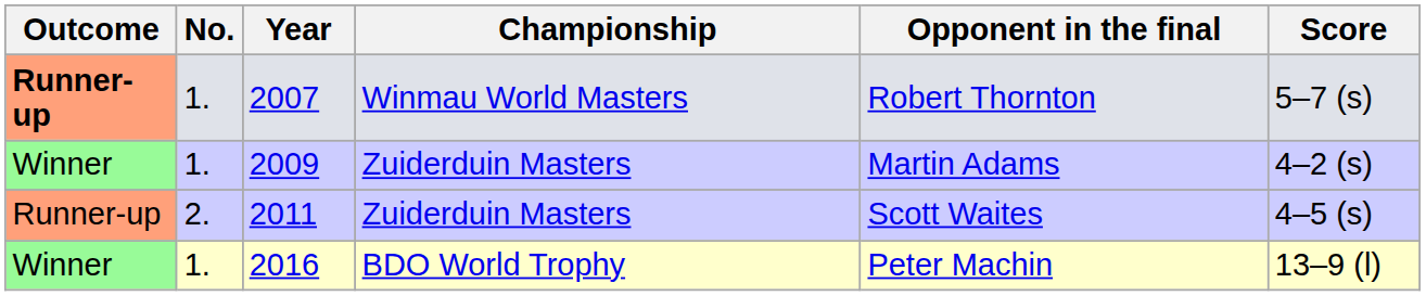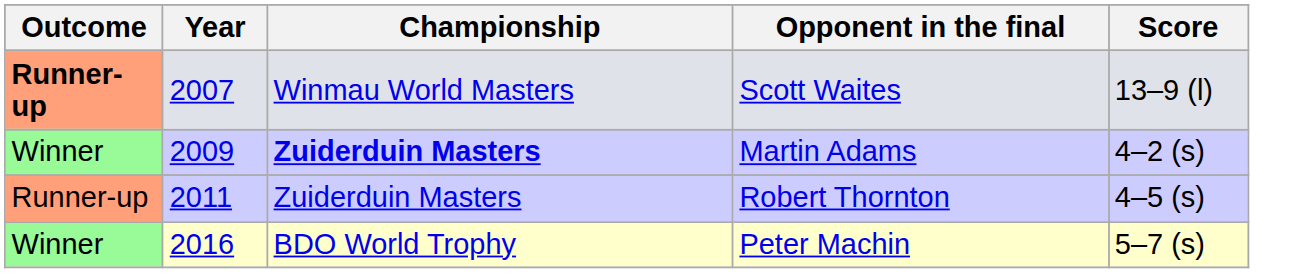- column: No. | 1. | 1. | 2. | 1.
2007 | Opponent in the final: Robert Thornton -> Scott Waites
2007 | Score: 5–7 (s) -> 13–9 (l)
2009 | Championship: normal -> bold
2011 | Opponent in the final: Scott Waites -> Robert Thornton
2016 | Score: 13–9 (l) -> 5–7 (s)
